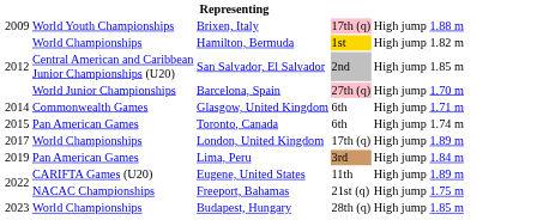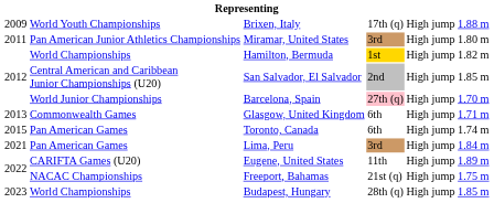Brixen, Italy | column 4: pink background -> no background
+ row: 2011 | Pan American Junior Athletics Championships | Miramar, United States | 3rd | High jump | 1.80 m
Glasgow, United Kingdom | column 1: 2014 -> 2013
- row: 2017 | World Championships | London, United Kingdom | 17th (q) | High jump | 1.89 m
Lima, Peru | column 1: 2019 -> 2021
